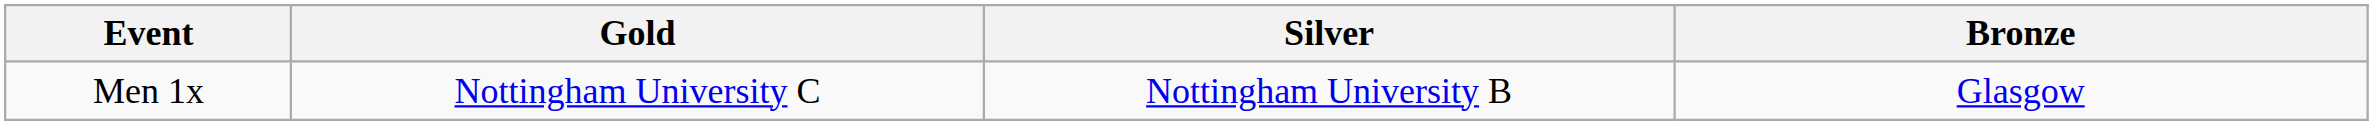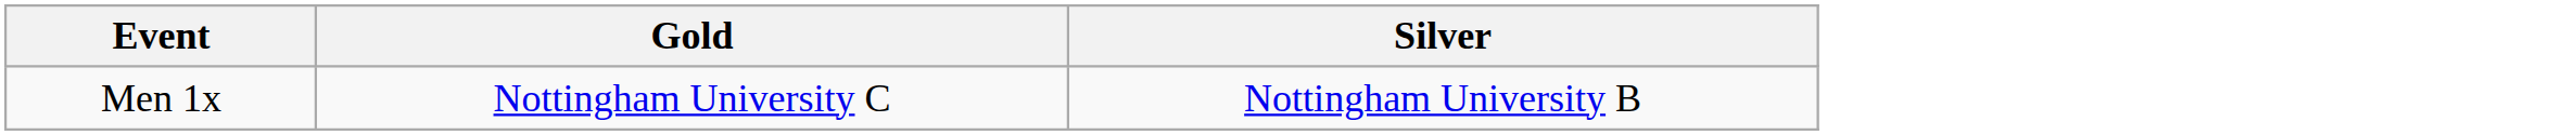- column: Bronze | Glasgow
